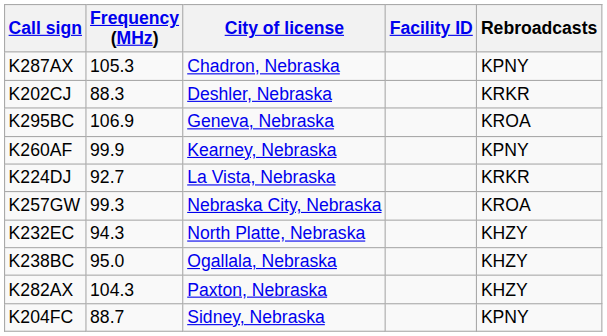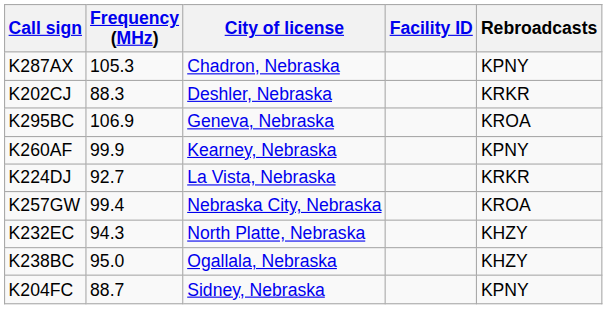K257GW | Frequency (MHz): 99.3 -> 99.4
- row: K282AX | 104.3 | Paxton, Nebraska | KHZY
